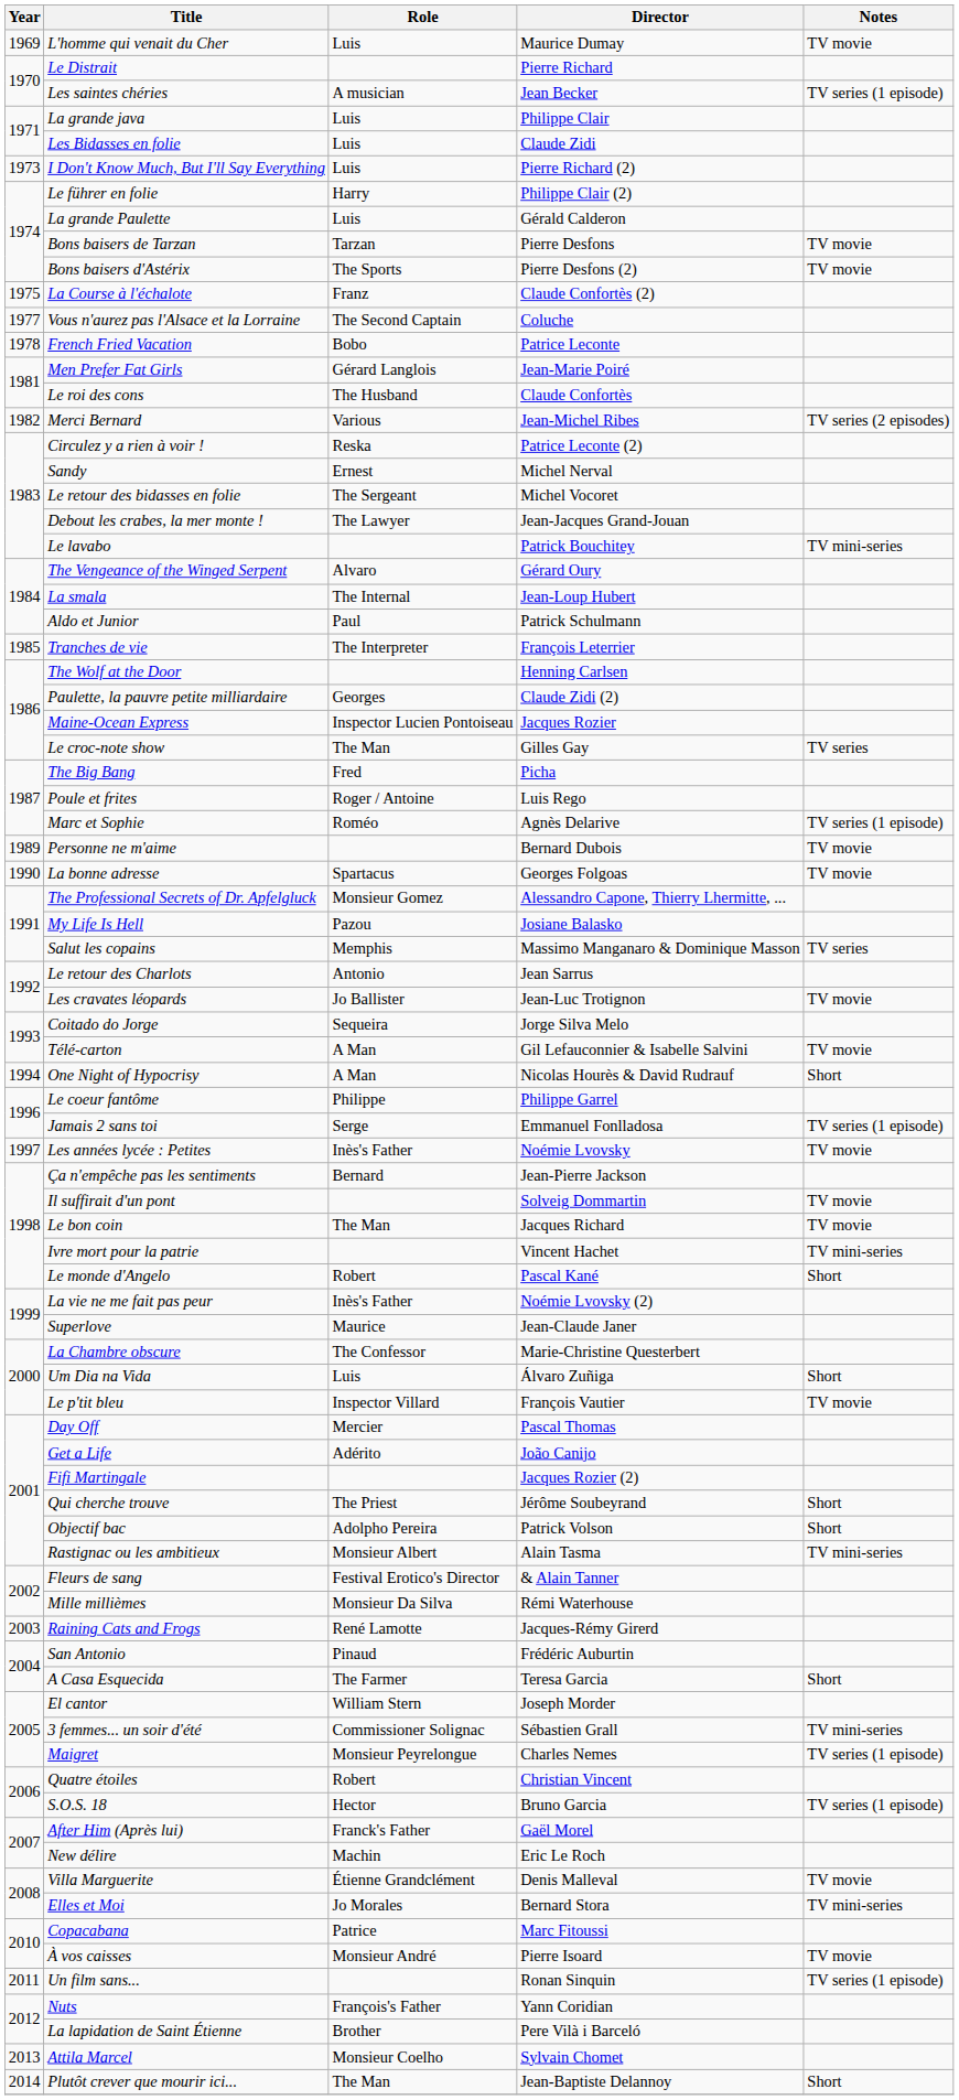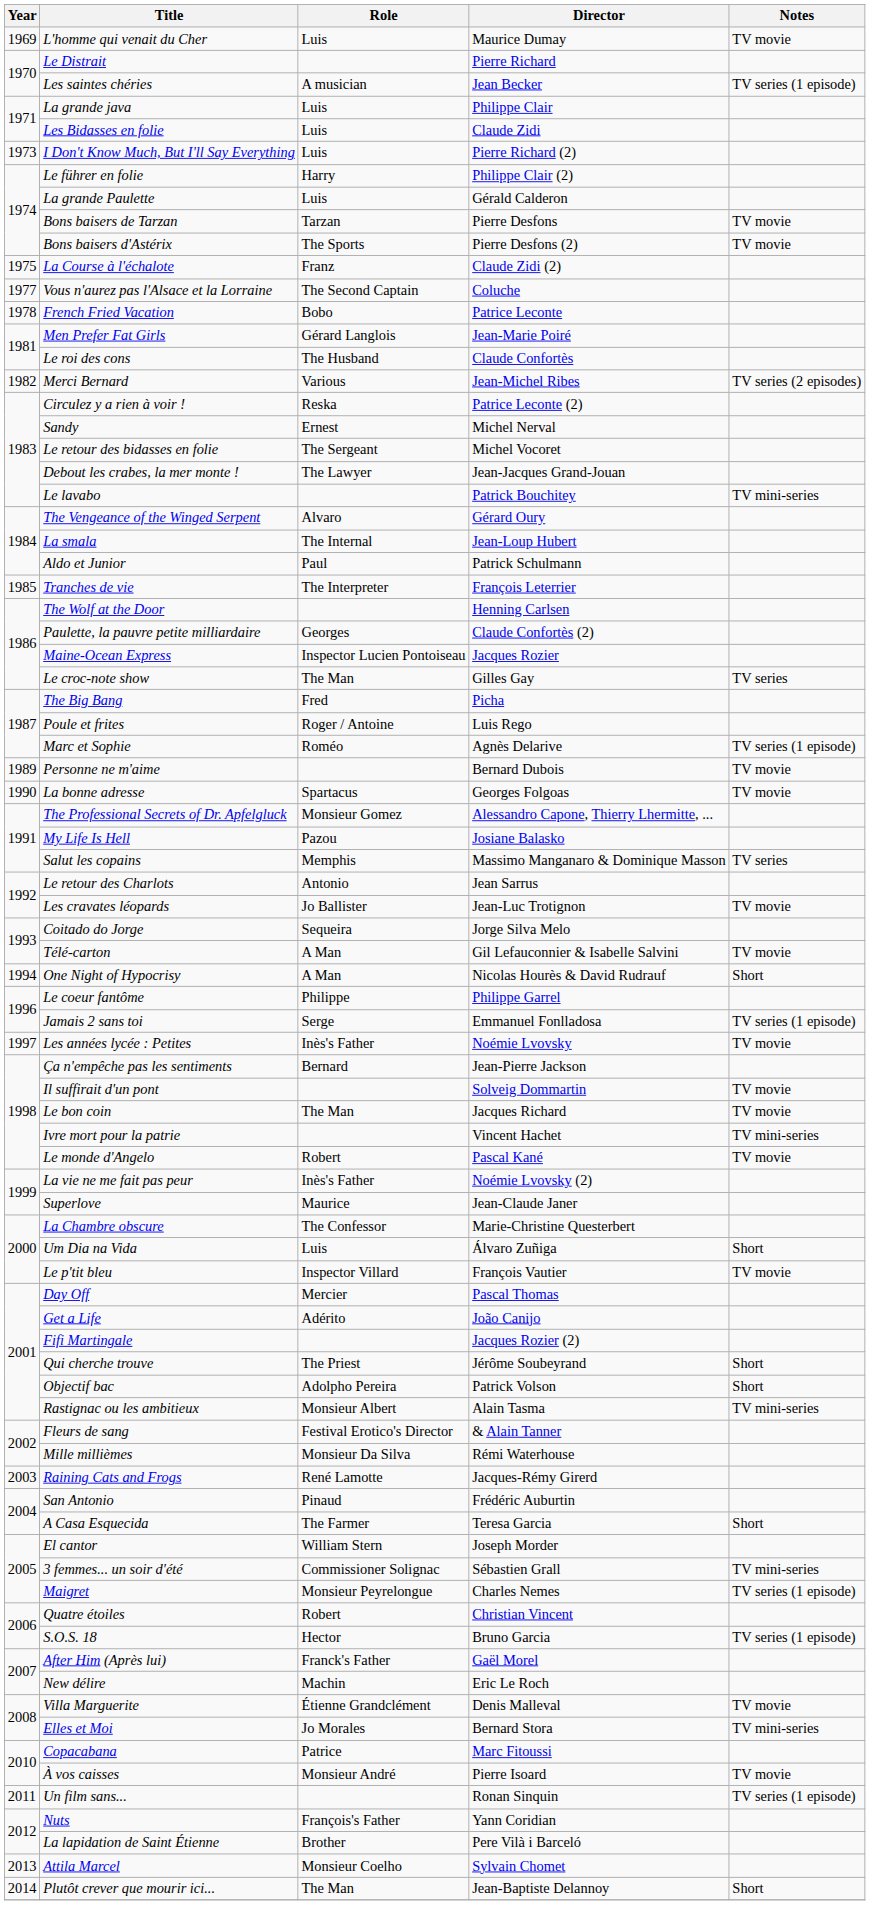La Course à l'échalote | Director: Claude Confortès (2) -> Claude Zidi (2)
Paulette, la pauvre petite milliardaire | Director: Claude Zidi (2) -> Claude Confortès (2)
Le monde d'Angelo | Notes: Short -> TV movie
